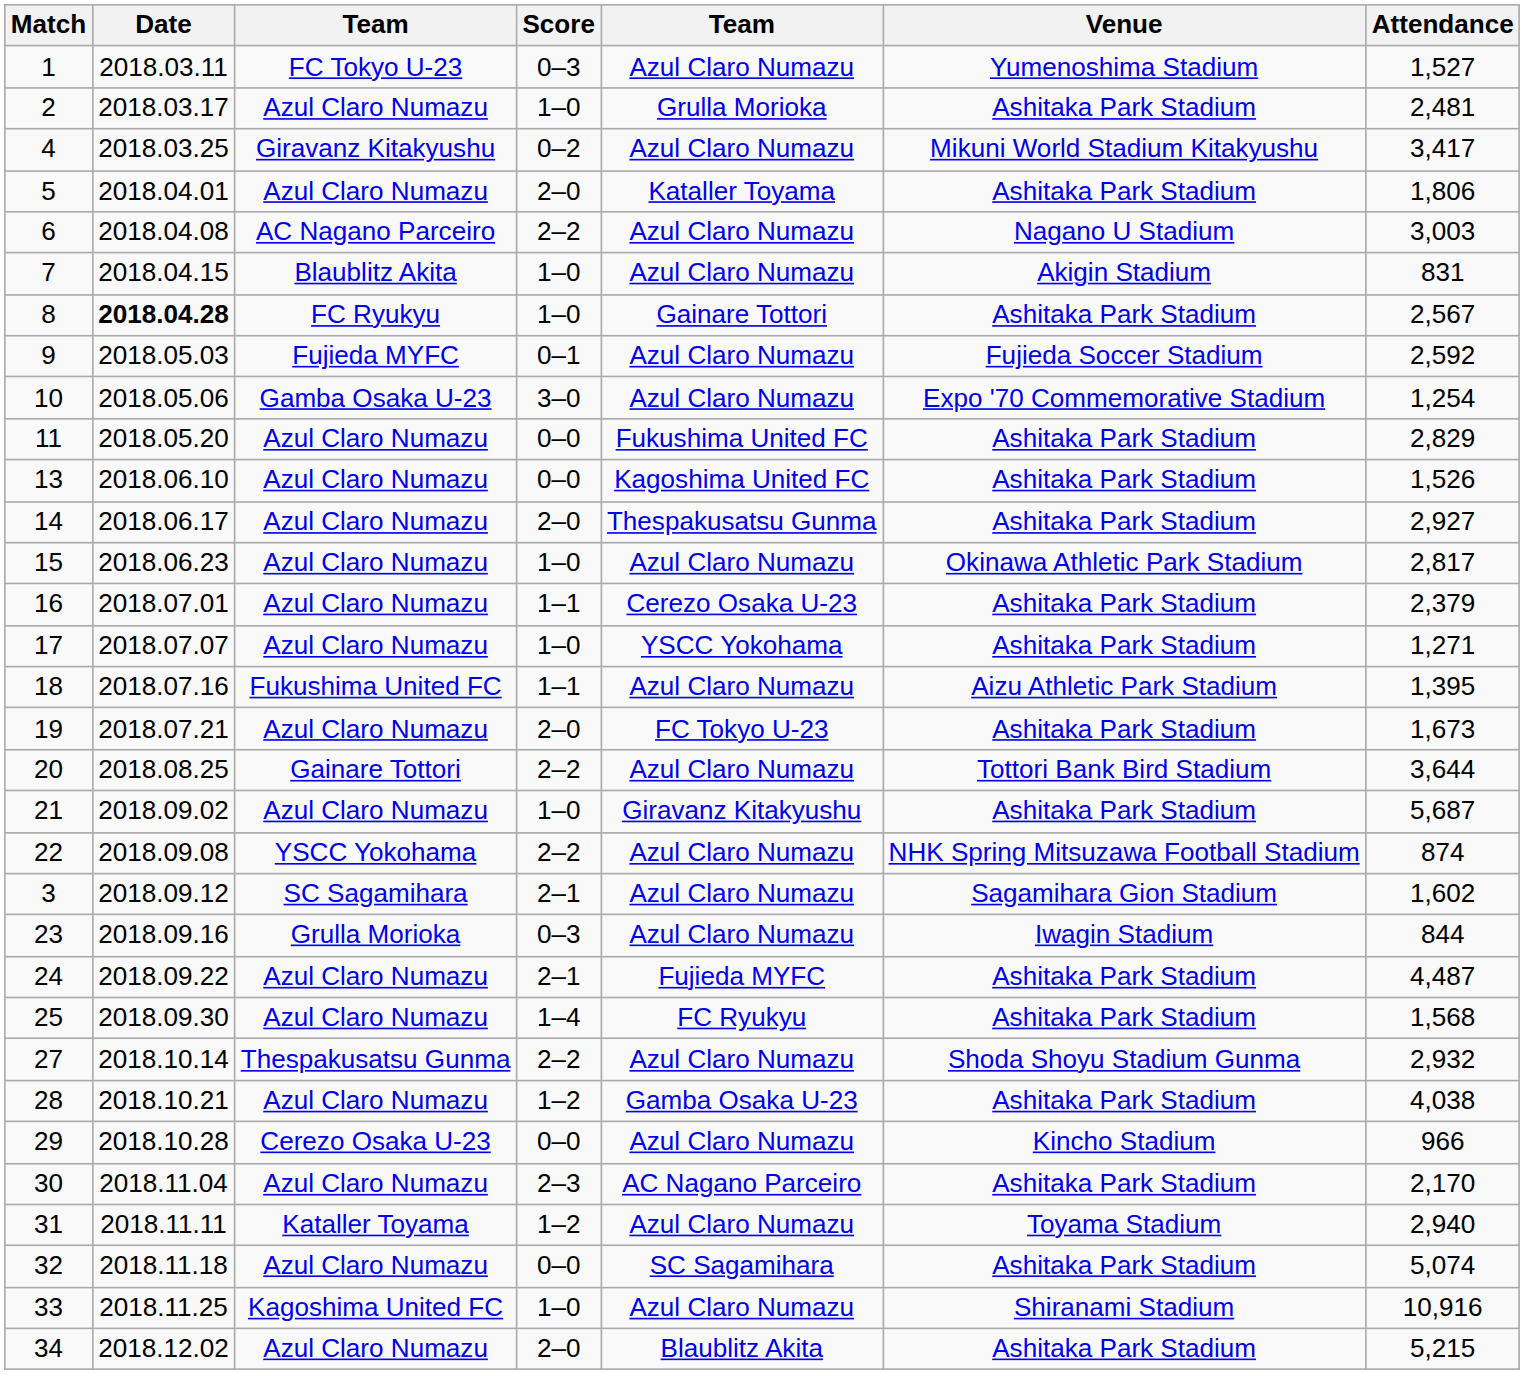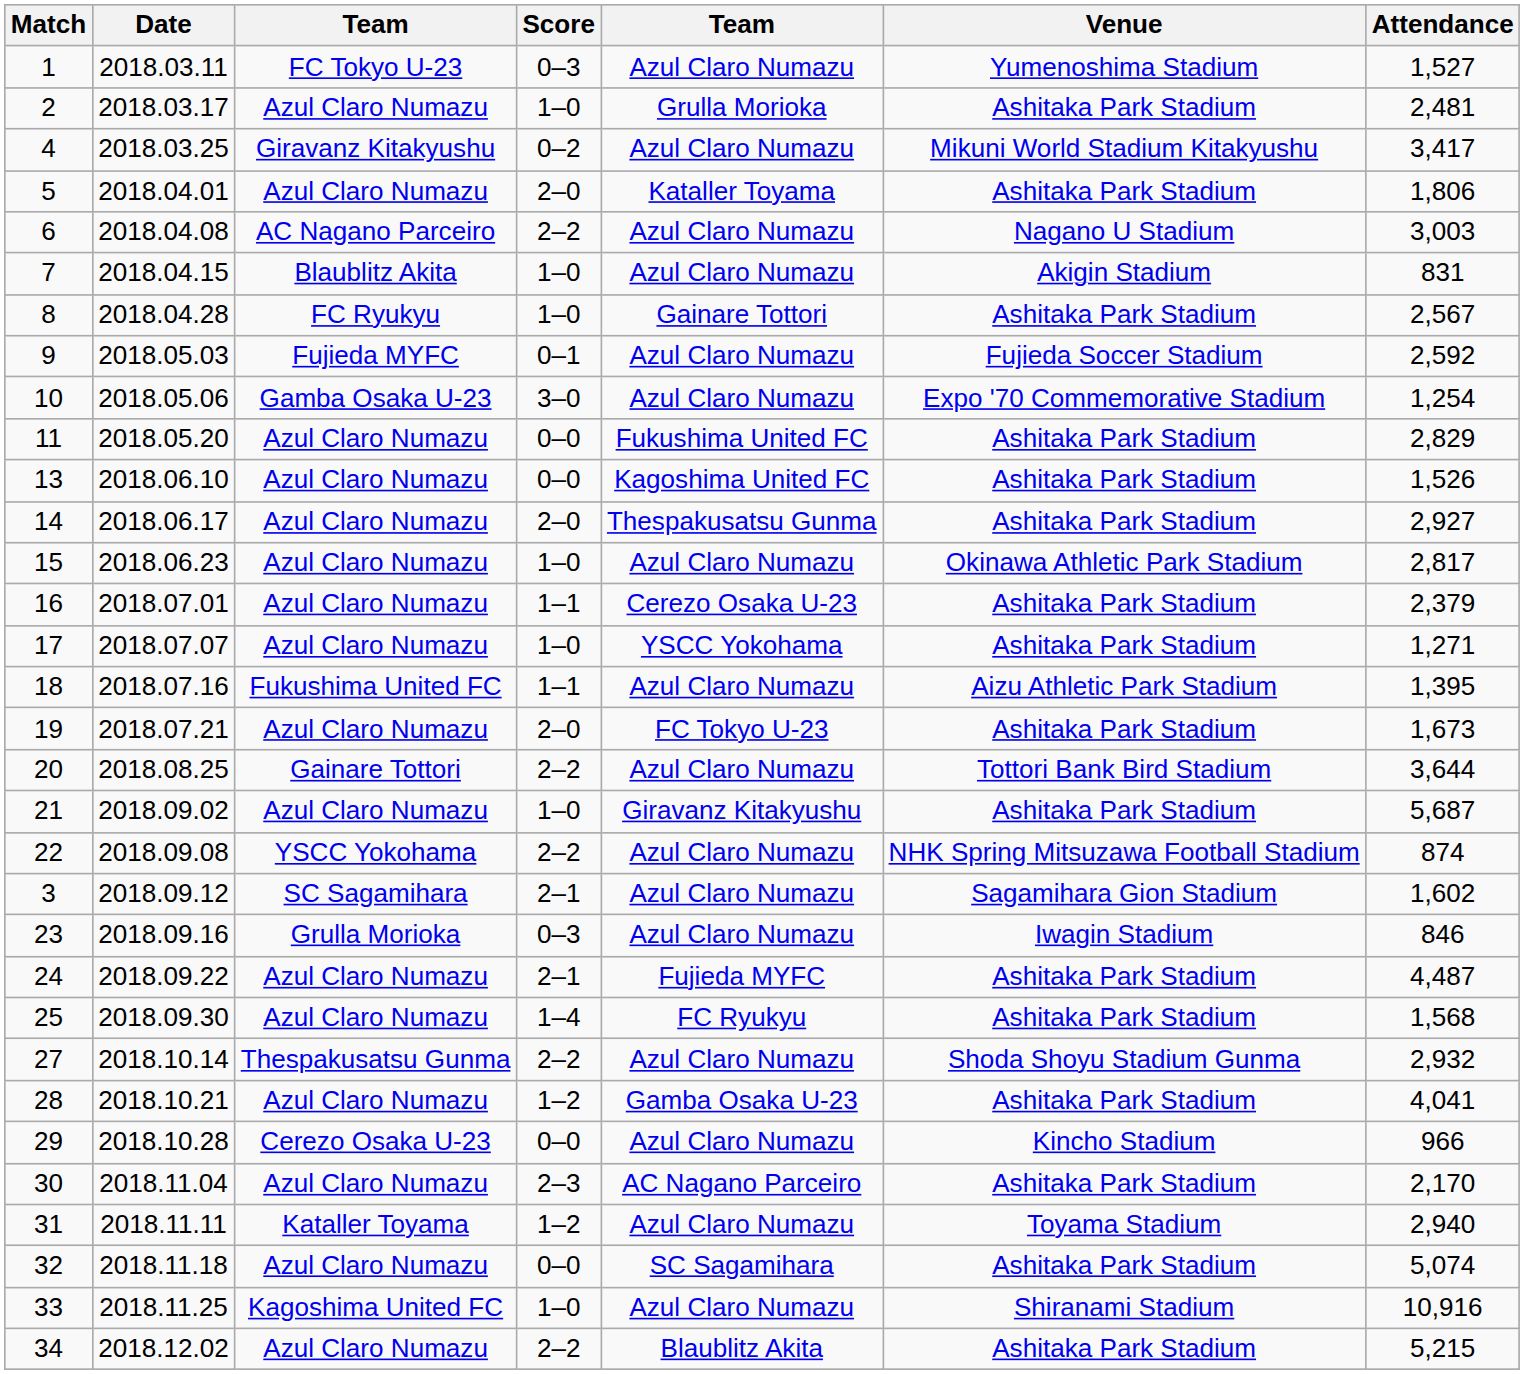8 | Date: bold -> normal
23 | Attendance: 844 -> 846
28 | Attendance: 4,038 -> 4,041
34 | Score: 2–0 -> 2–2
